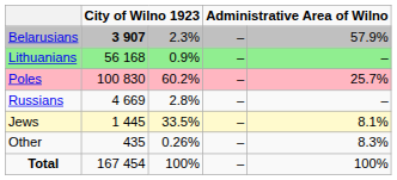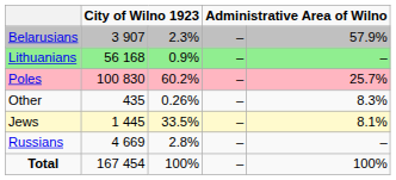Belarusians | column 2: bold -> normal
rows swapped: Russians <-> Other
